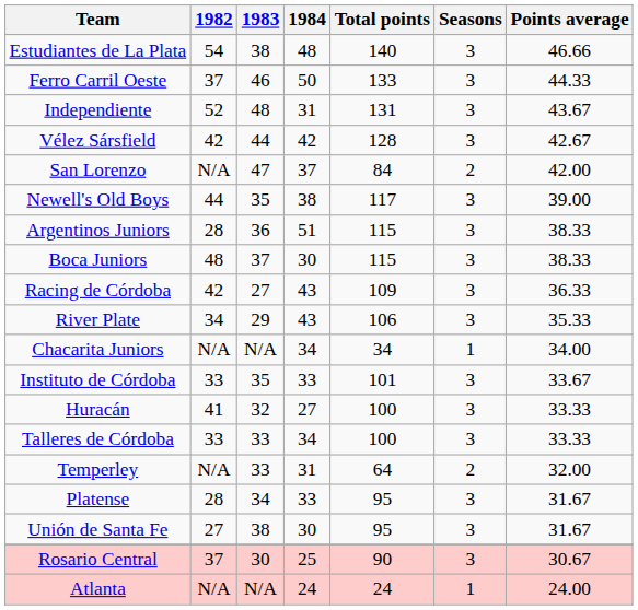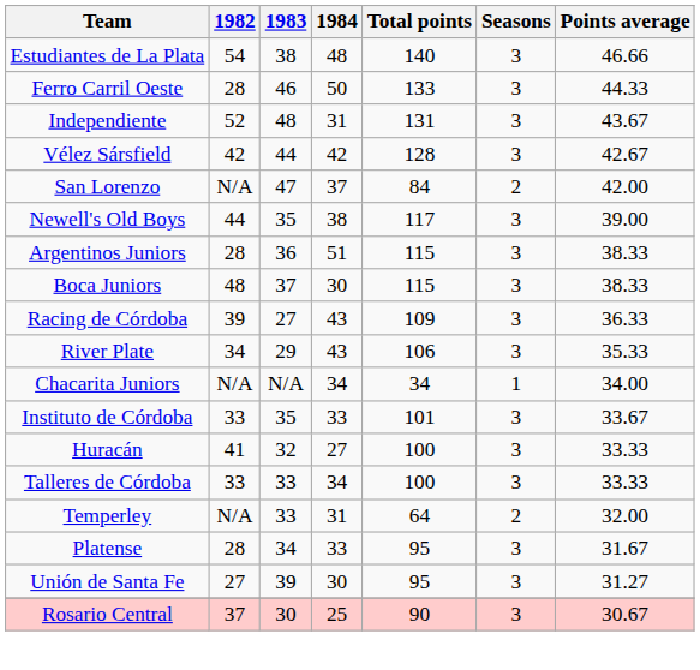Ferro Carril Oeste | 1982: 37 -> 28
Racing de Córdoba | 1982: 42 -> 39
Unión de Santa Fe | 1983: 38 -> 39
Unión de Santa Fe | Points average: 31.67 -> 31.27
- row: Atlanta | N/A | N/A | 24 | 24 | 1 | 24.00
